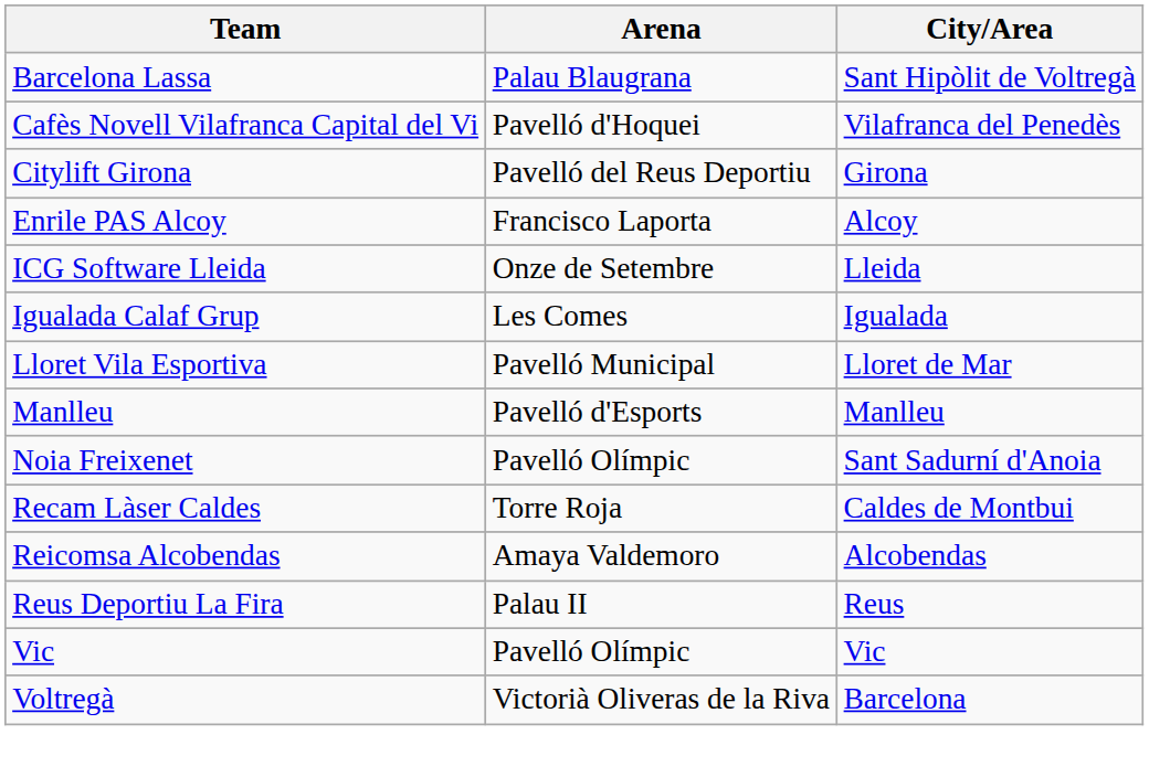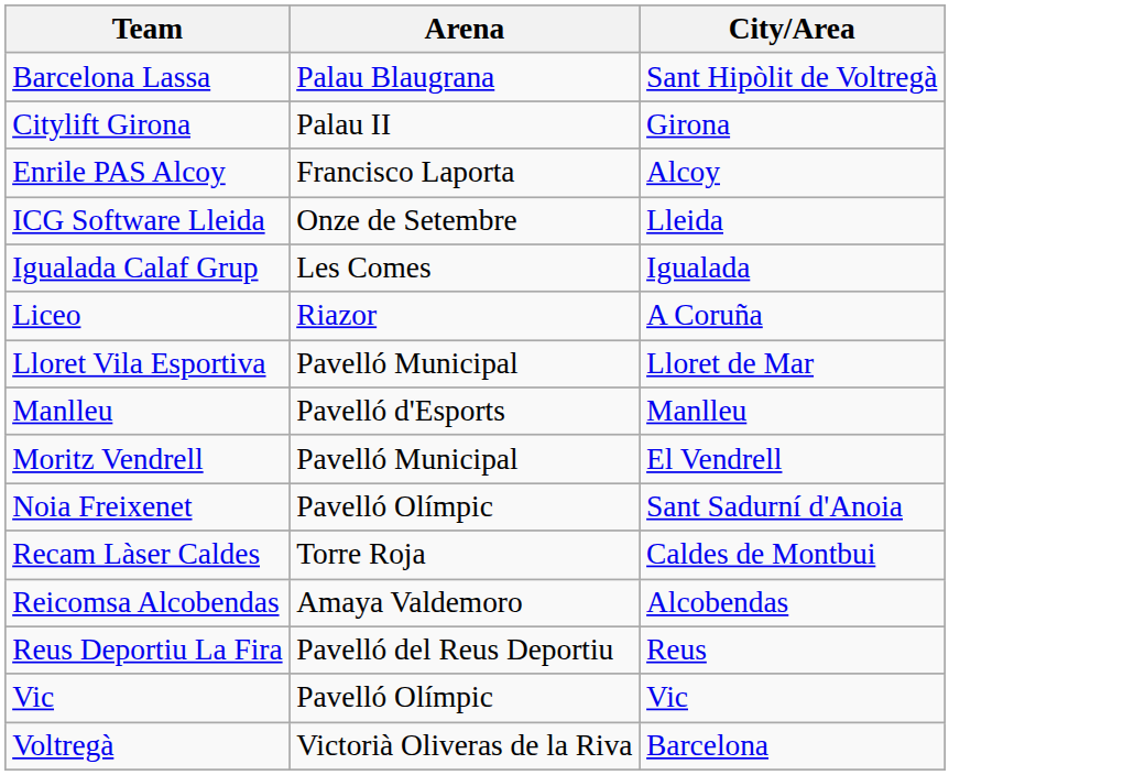- row: Cafès Novell Vilafranca Capital del Vi | Pavelló d'Hoquei | Vilafranca del Penedès
Citylift Girona | Arena: Pavelló del Reus Deportiu -> Palau II
+ row: Liceo | Riazor | A Coruña
+ row: Moritz Vendrell | Pavelló Municipal | El Vendrell
Reus Deportiu La Fira | Arena: Palau II -> Pavelló del Reus Deportiu
